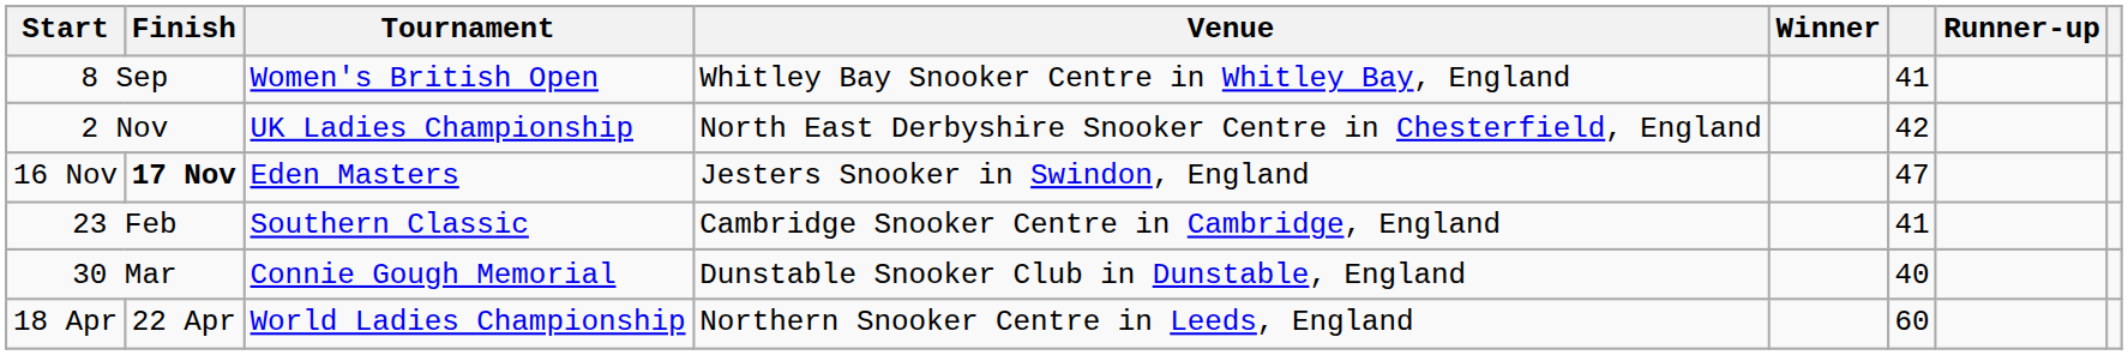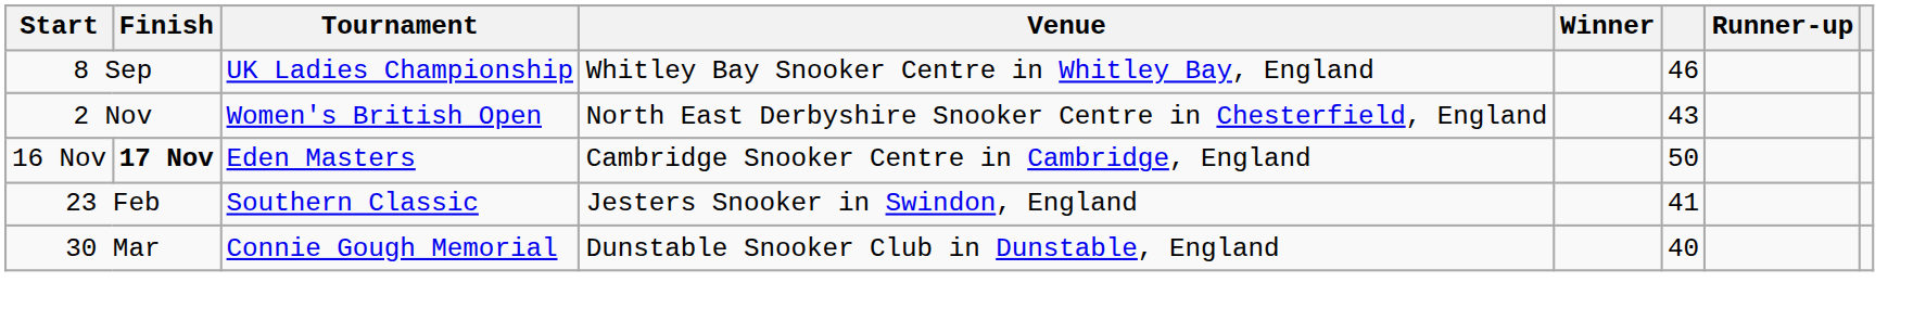8 Sep | Tournament: Women's British Open -> UK Ladies Championship
8 Sep | column 6: 41 -> 46
2 Nov | Tournament: UK Ladies Championship -> Women's British Open
2 Nov | column 6: 42 -> 43
16 Nov | Venue: Jesters Snooker in Swindon, England -> Cambridge Snooker Centre in Cambridge, England
16 Nov | column 6: 47 -> 50
23 Feb | Venue: Cambridge Snooker Centre in Cambridge, England -> Jesters Snooker in Swindon, England
- row: 18 Apr | 22 Apr | World Ladies Championship | Northern Snooker Centre in Leeds, England | 60
